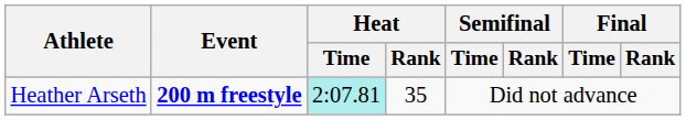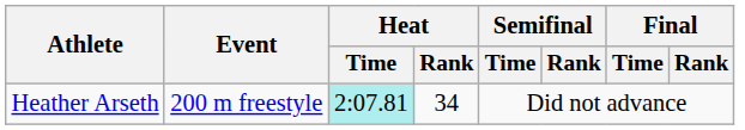Heather Arseth | Event: bold -> normal
Heather Arseth | Heat / Rank: 35 -> 34
